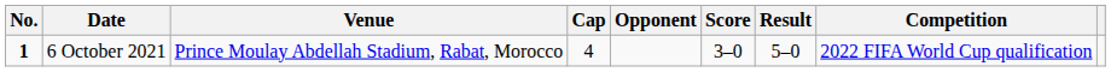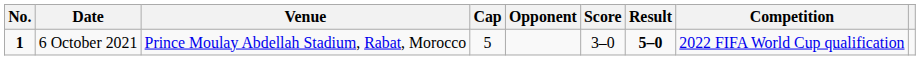6 October 2021 | Cap: 4 -> 5
6 October 2021 | Result: normal -> bold
